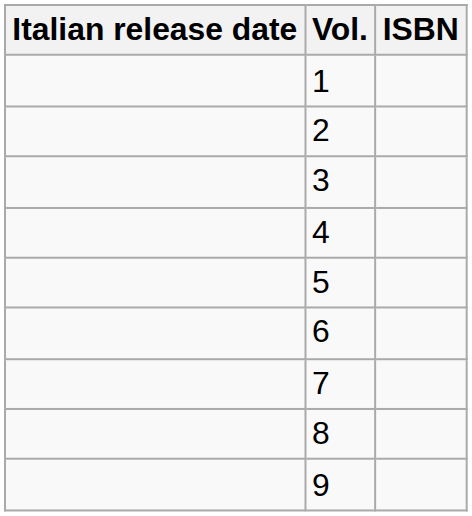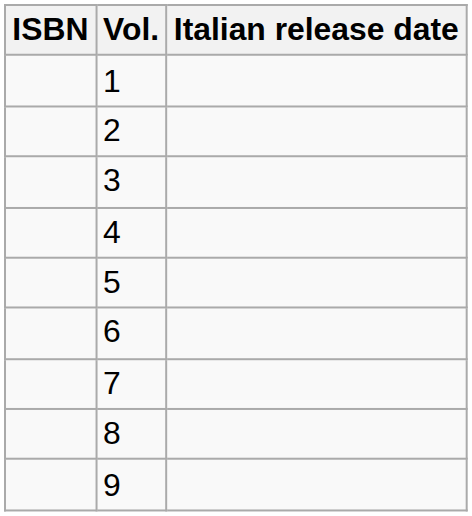columns swapped: Italian release date <-> ISBN
